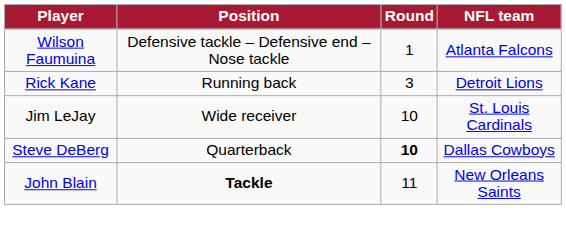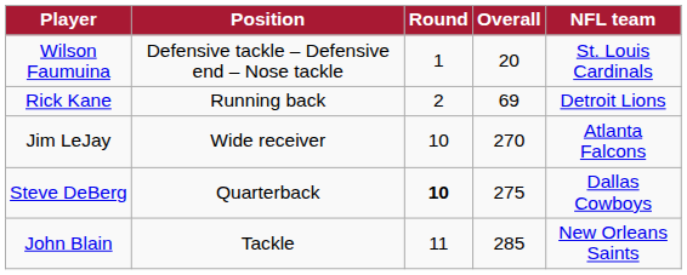+ column: Overall | 20 | 69 | 270 | 275 | 285
Wilson Faumuina | NFL team: Atlanta Falcons -> St. Louis Cardinals
Rick Kane | Round: 3 -> 2
Jim LeJay | NFL team: St. Louis Cardinals -> Atlanta Falcons
John Blain | Position: bold -> normal
